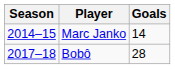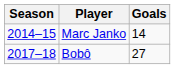Bobô | Goals: 28 -> 27
